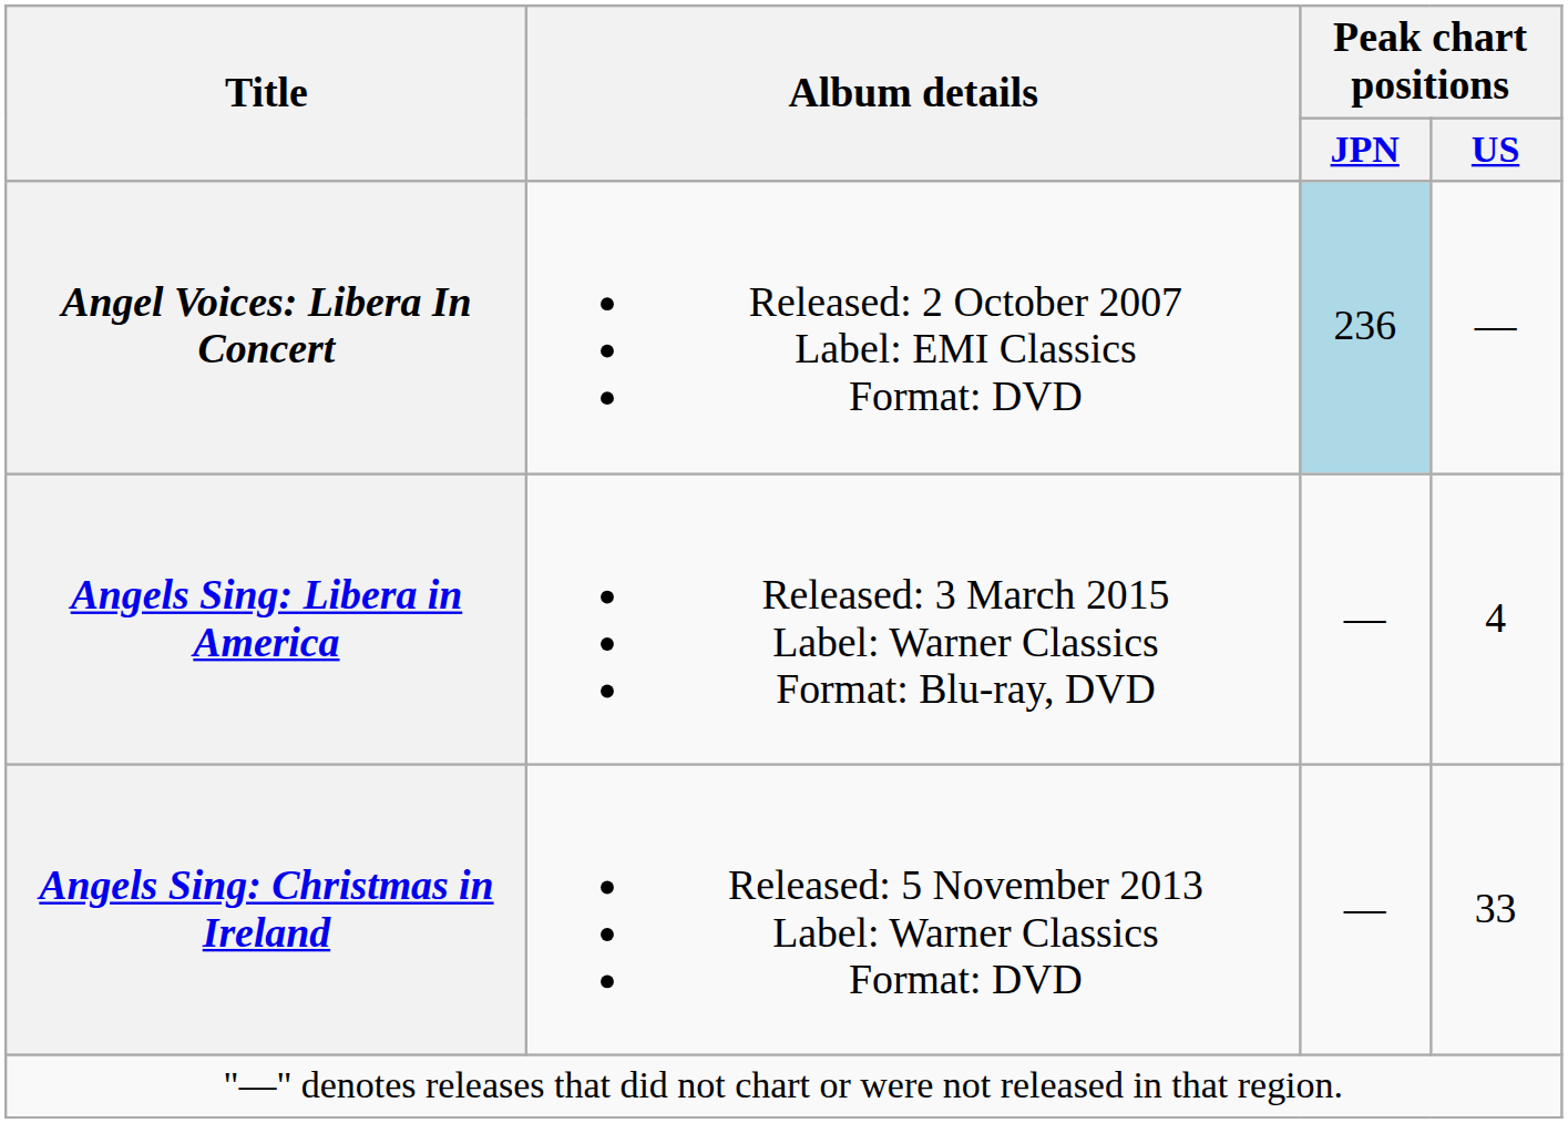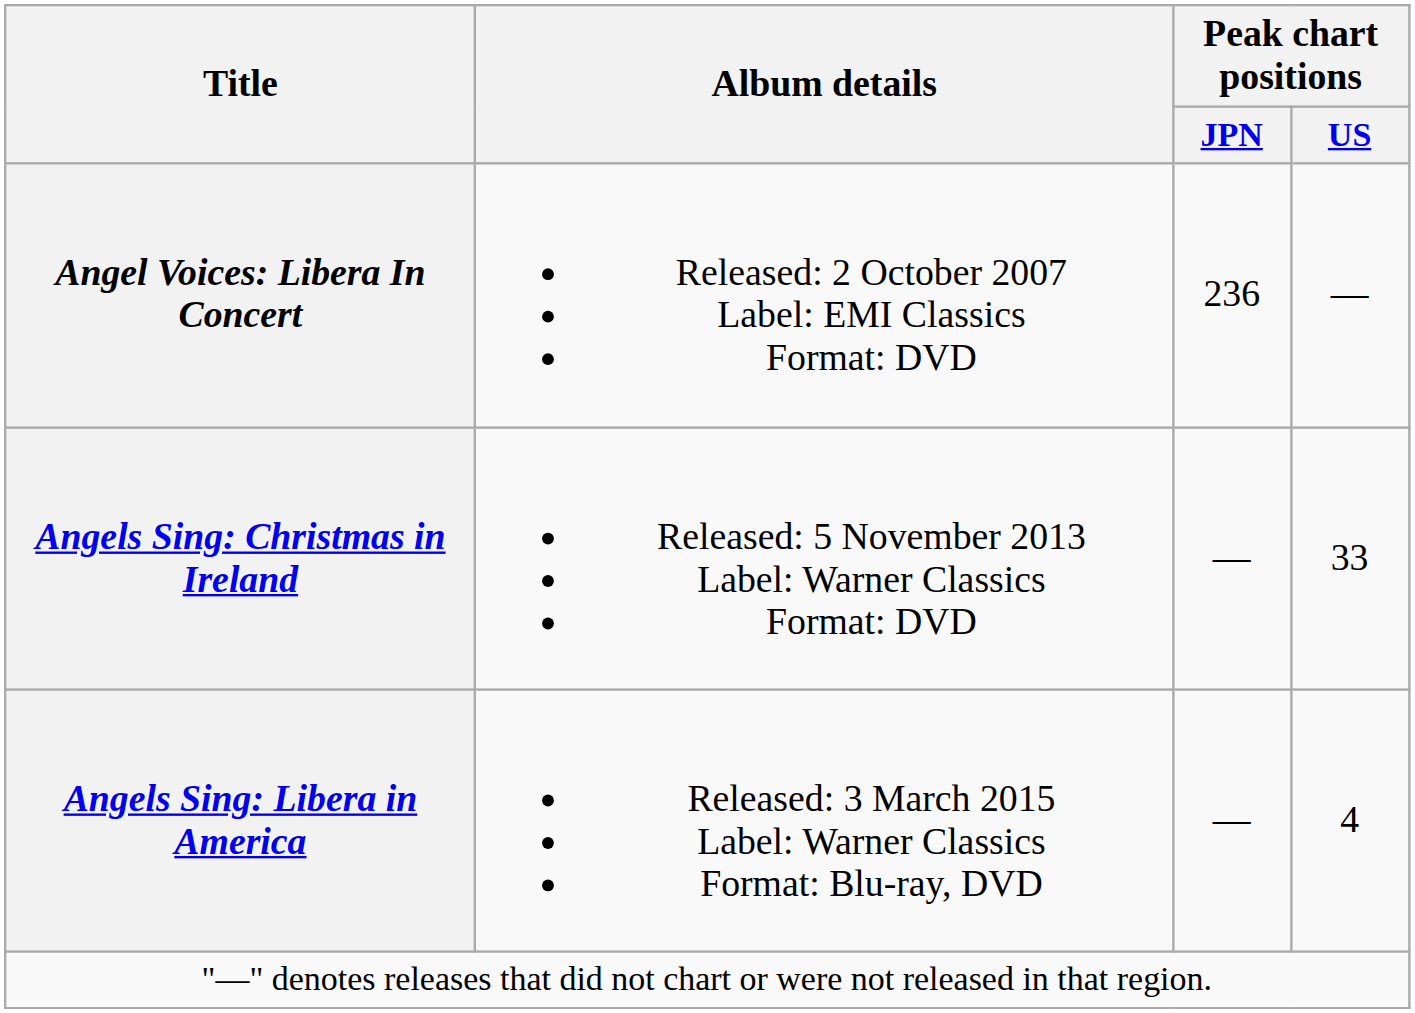Angel Voices: Libera In Concert | Peak chart positions / JPN: lightblue background -> no background
rows swapped: Angels Sing: Christmas in Ireland <-> Angels Sing: Libera in America
